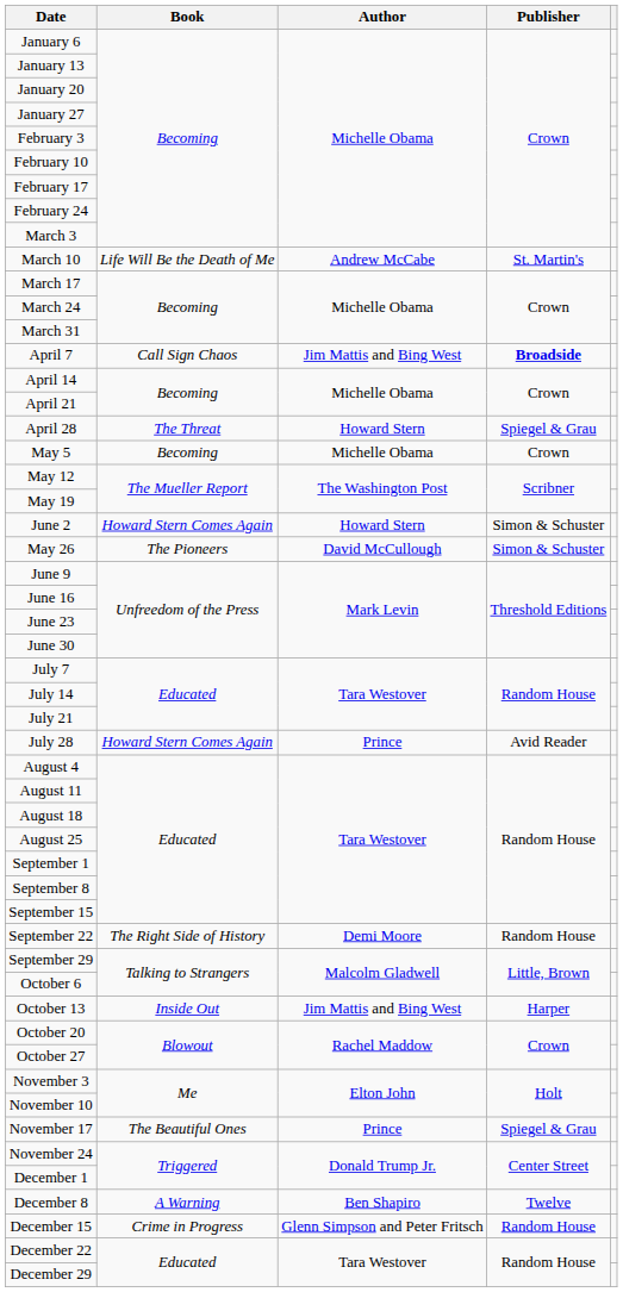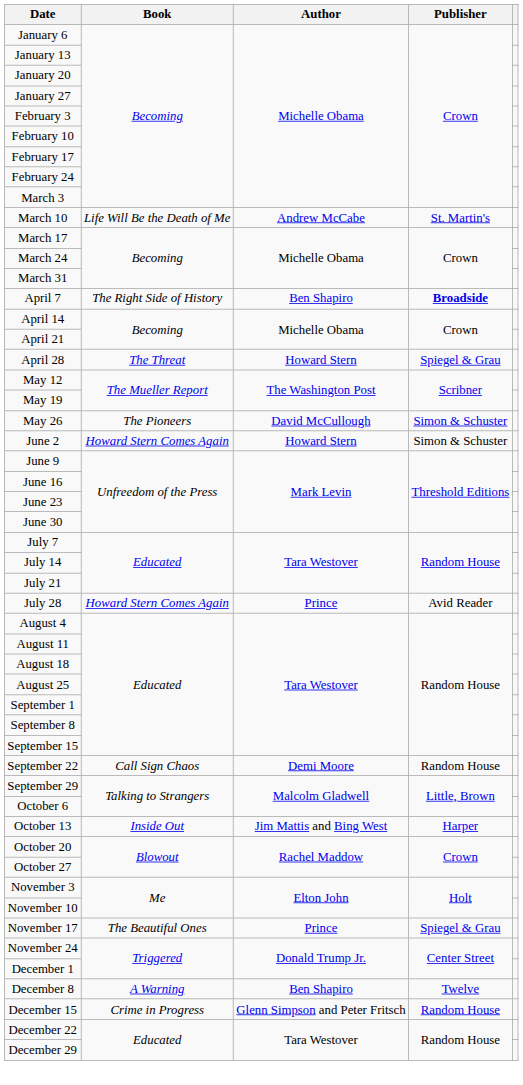April 7 | Book: Call Sign Chaos -> The Right Side of History
April 7 | Author: Jim Mattis and Bing West -> Ben Shapiro
- row: May 5 | Becoming | Michelle Obama | Crown
rows swapped: May 26 <-> June 2
September 22 | Book: The Right Side of History -> Call Sign Chaos
